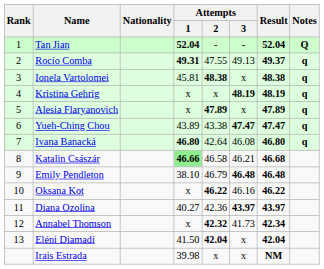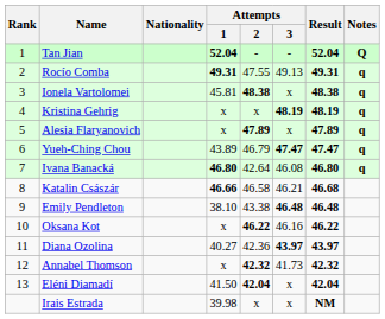Rocío Comba | Result: 49.37 -> 49.31
Yueh-Ching Chou | Attempts / 2: 43.38 -> 46.79
Katalin Császár | Attempts / 1: lightgreen background -> no background
Emily Pendleton | Attempts / 2: 46.79 -> 43.38
Annabel Thomson | Result: 42.34 -> 42.32
